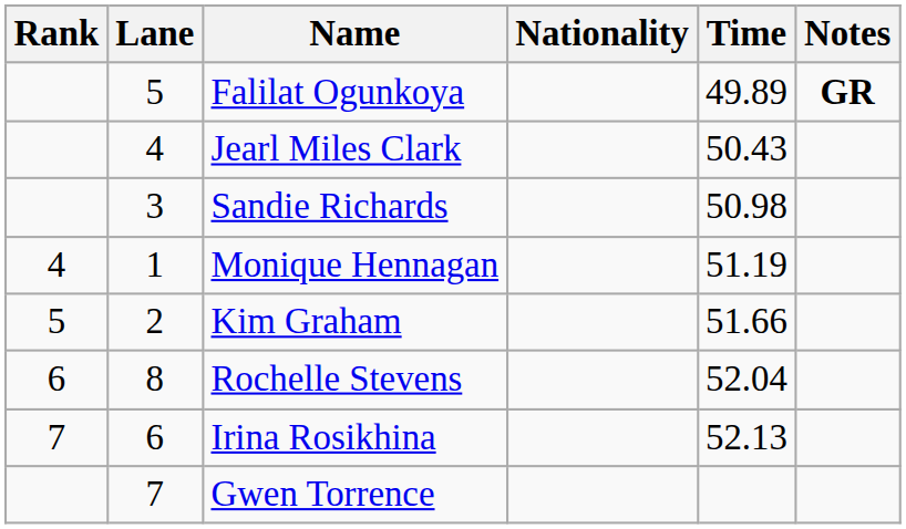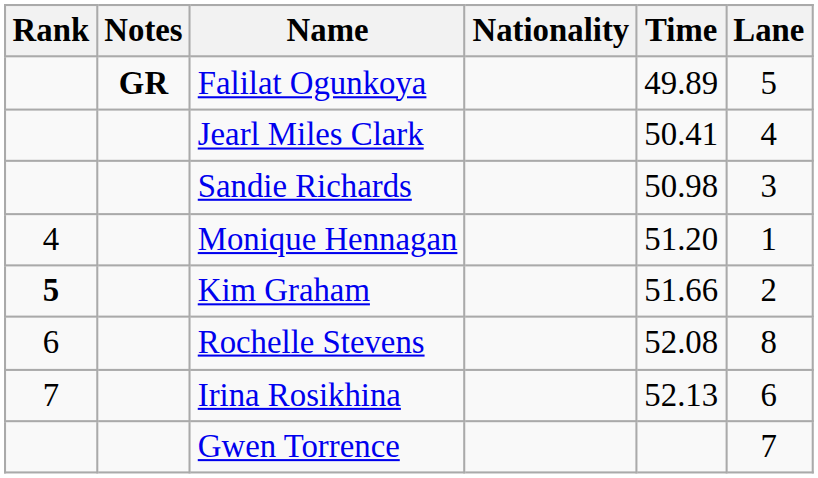columns swapped: Lane <-> Notes
Jearl Miles Clark | Time: 50.43 -> 50.41
Monique Hennagan | Time: 51.19 -> 51.20
Kim Graham | Rank: normal -> bold
Rochelle Stevens | Time: 52.04 -> 52.08
